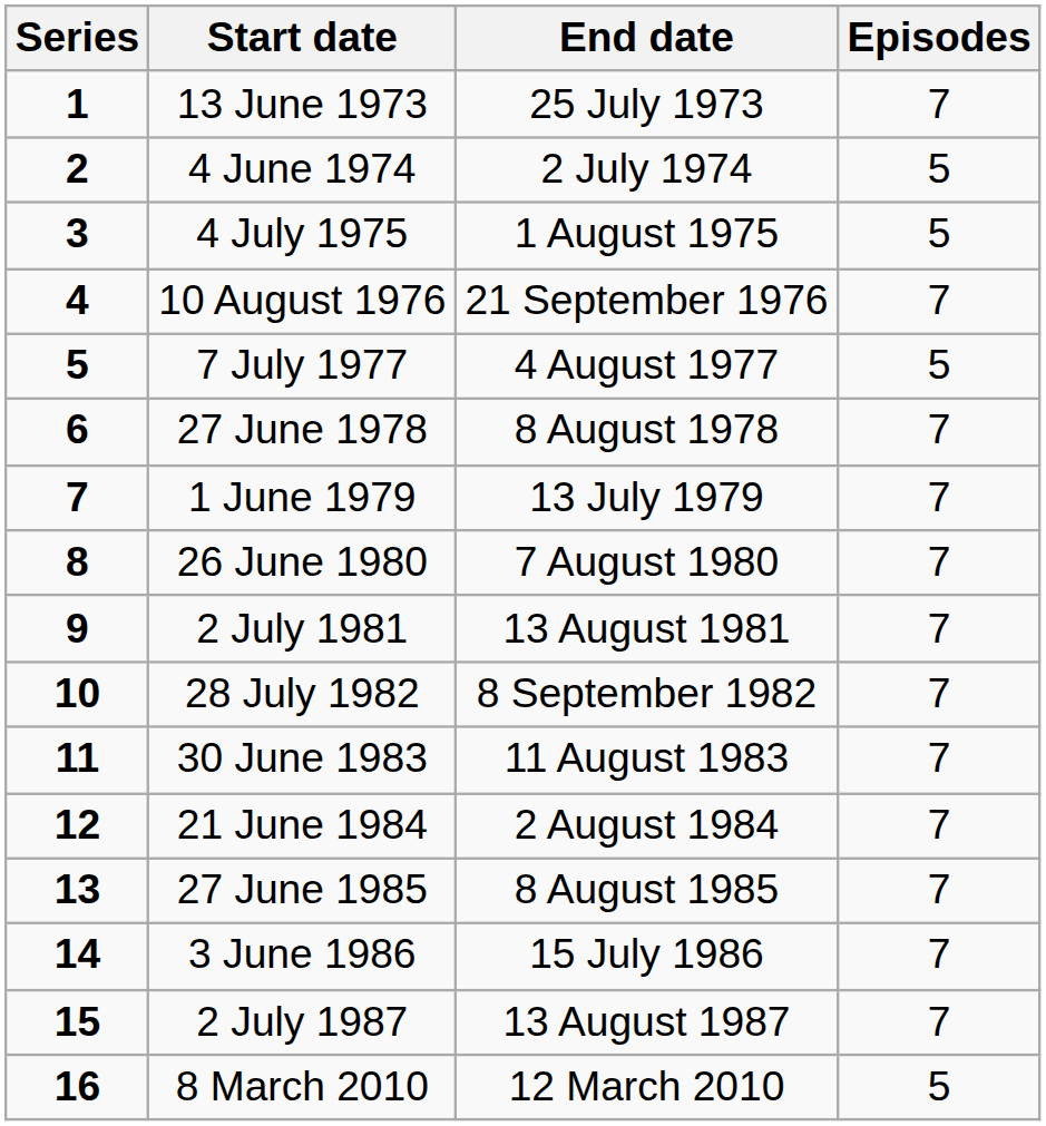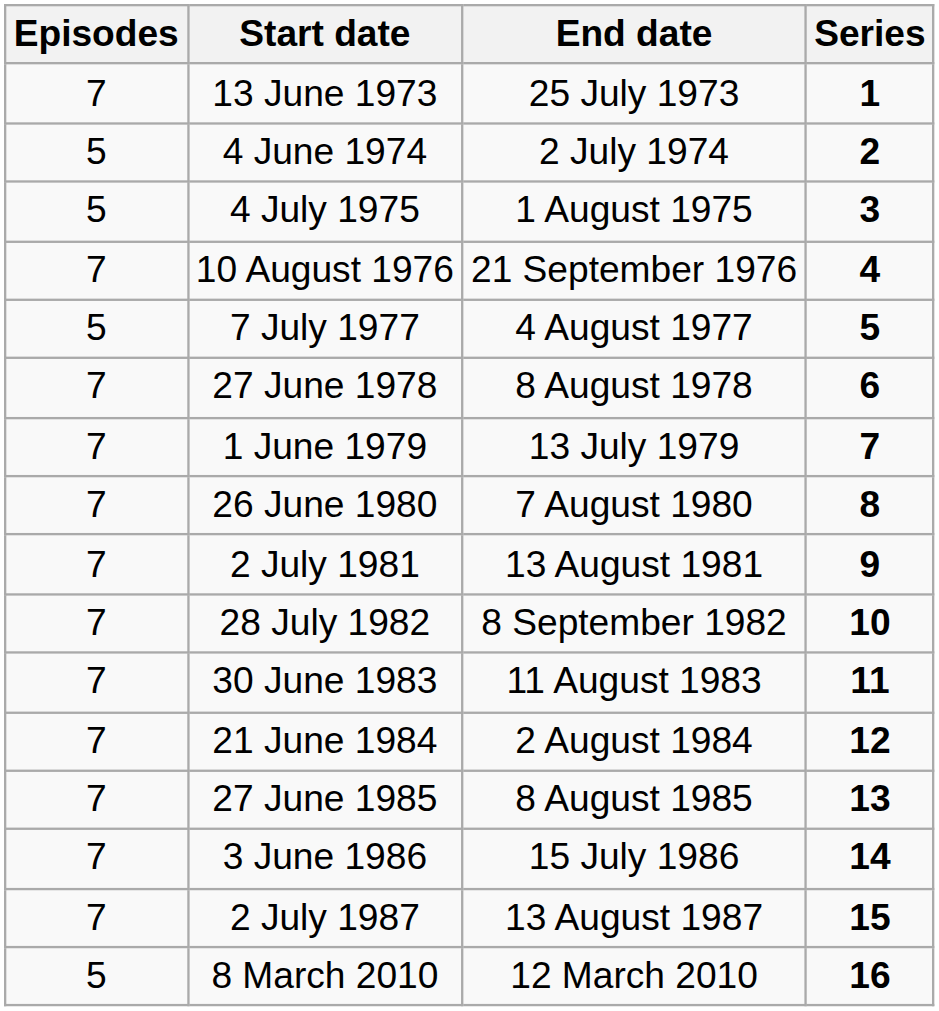columns swapped: Series <-> Episodes
